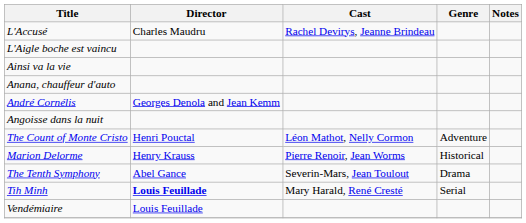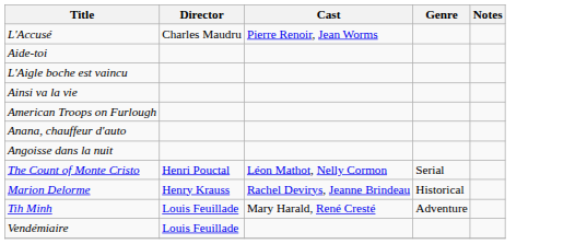L'Accusé | Cast: Rachel Devirys, Jeanne Brindeau -> Pierre Renoir, Jean Worms
+ row: Aide-toi
+ row: American Troops on Furlough
- row: André Cornélis | Georges Denola and Jean Kemm
The Count of Monte Cristo | Genre: Adventure -> Serial
Marion Delorme | Cast: Pierre Renoir, Jean Worms -> Rachel Devirys, Jeanne Brindeau
- row: The Tenth Symphony | Abel Gance | Severin-Mars, Jean Toulout | Drama
Tih Minh | Director: bold -> normal
Tih Minh | Genre: Serial -> Adventure
